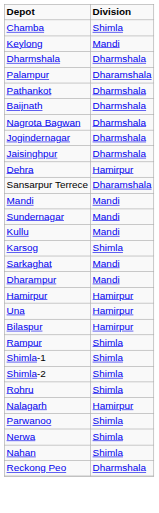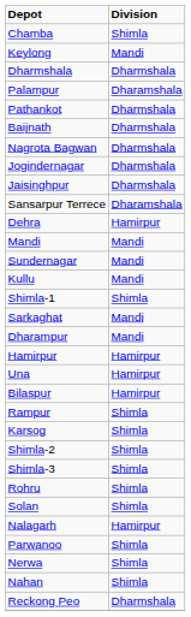rows swapped: Sansarpur Terrece <-> Dehra
rows swapped: Karsog <-> Shimla-1
+ row: Shimla-3 | Shimla
+ row: Solan | Shimla
